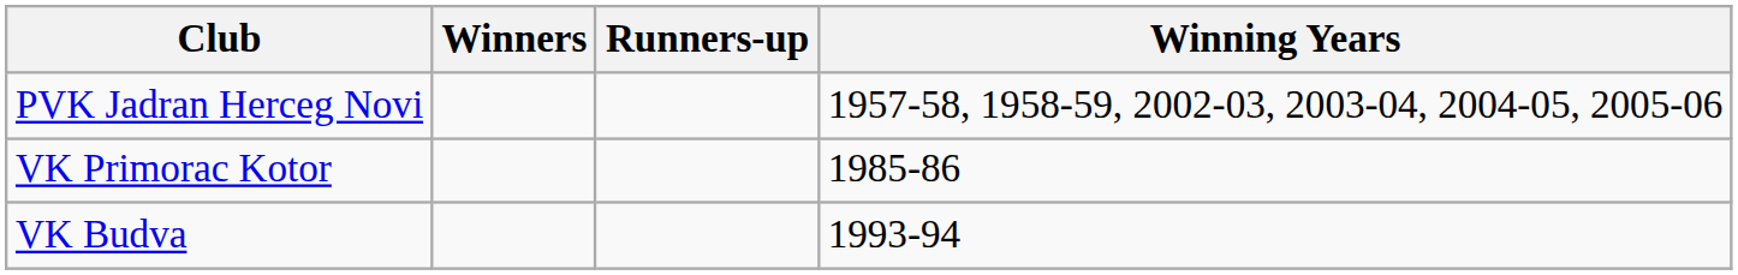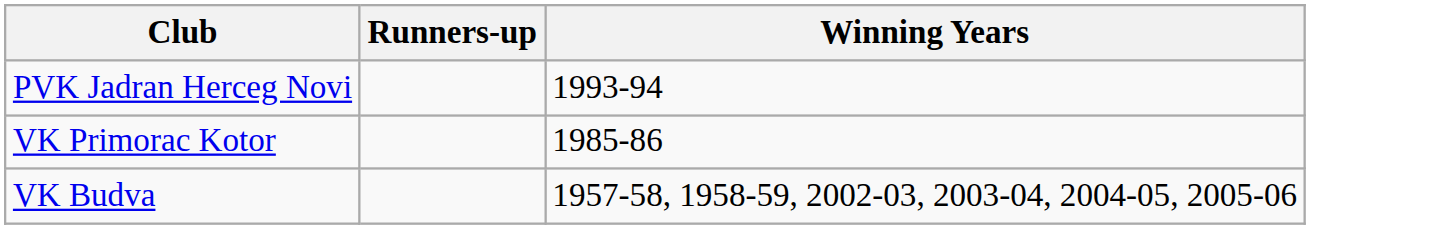- column: Winners
PVK Jadran Herceg Novi | Winning Years: 1957-58, 1958-59, 2002-03, 2003-04, 2004-05, 2005-06 -> 1993-94
VK Budva | Winning Years: 1993-94 -> 1957-58, 1958-59, 2002-03, 2003-04, 2004-05, 2005-06
